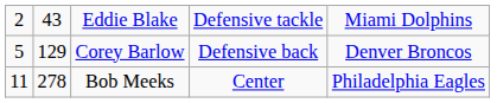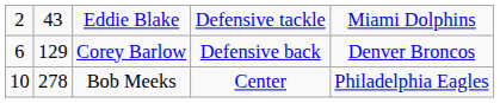Corey Barlow | column 1: 5 -> 6
Bob Meeks | column 1: 11 -> 10
